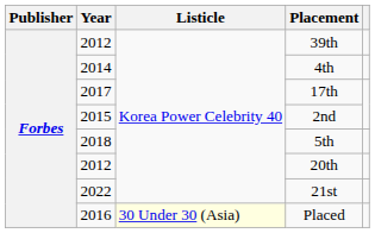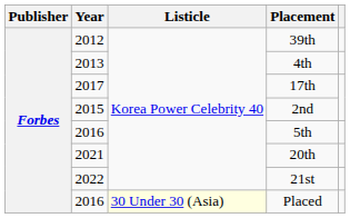4th | Year: 2014 -> 2013
5th | Year: 2018 -> 2016
20th | Year: 2012 -> 2021
